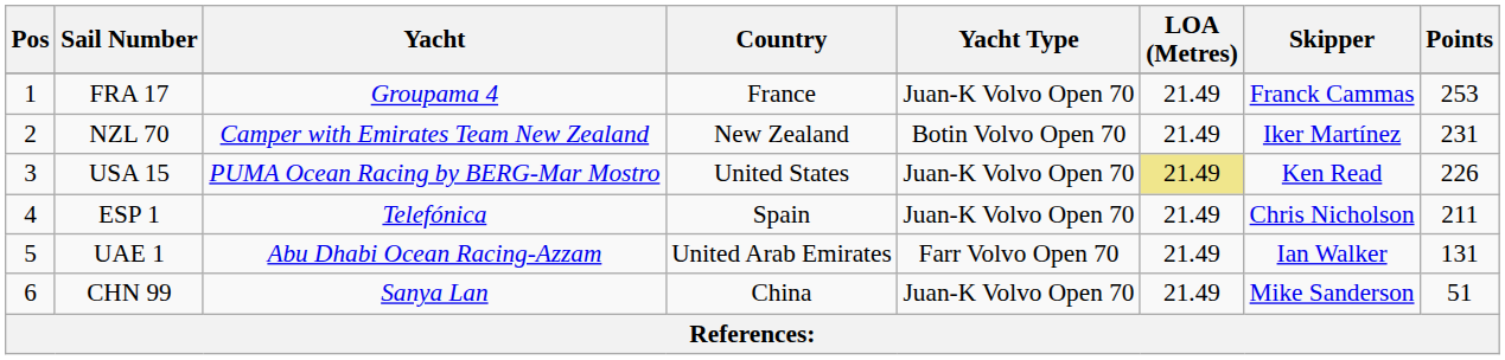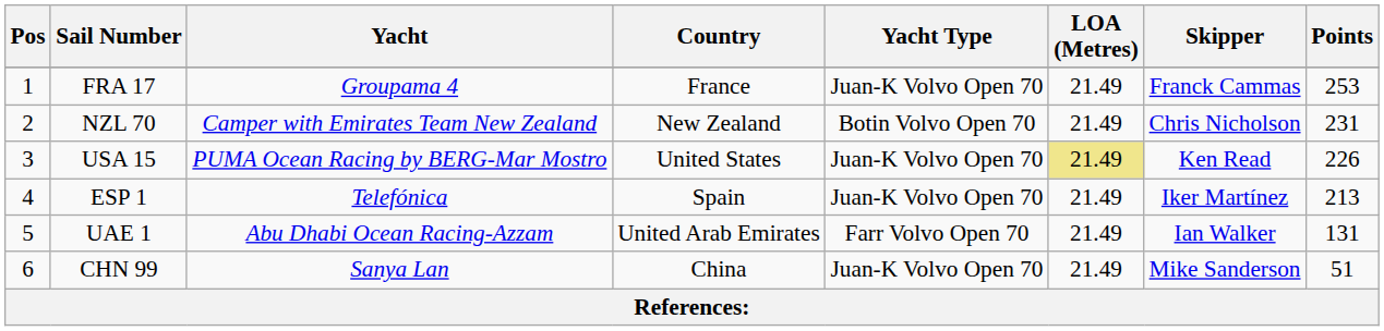NZL 70 | Skipper: Iker Martínez -> Chris Nicholson
ESP 1 | Skipper: Chris Nicholson -> Iker Martínez
ESP 1 | Points: 211 -> 213
